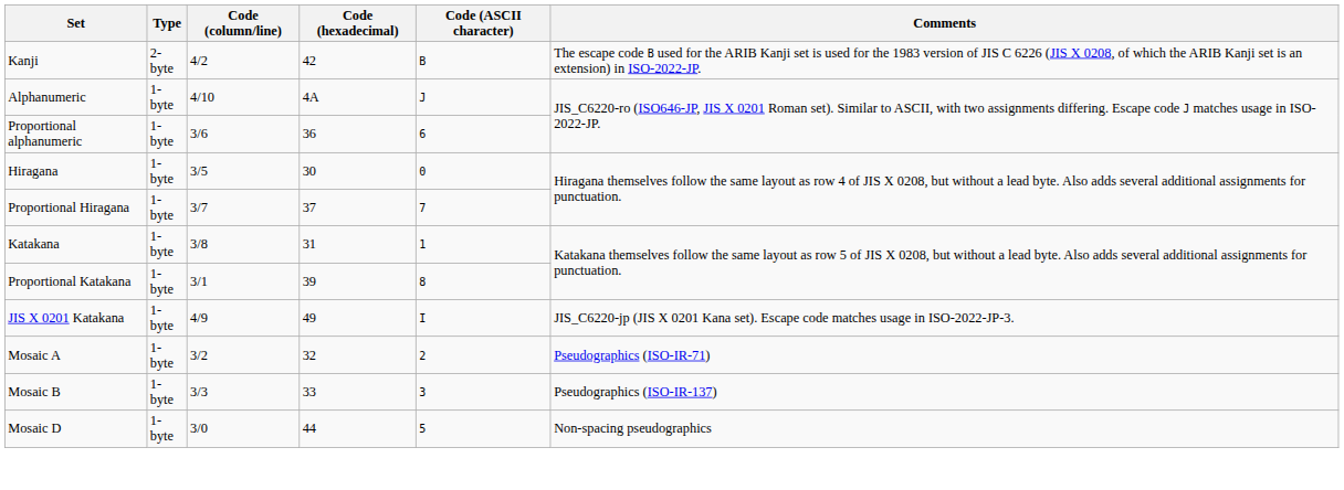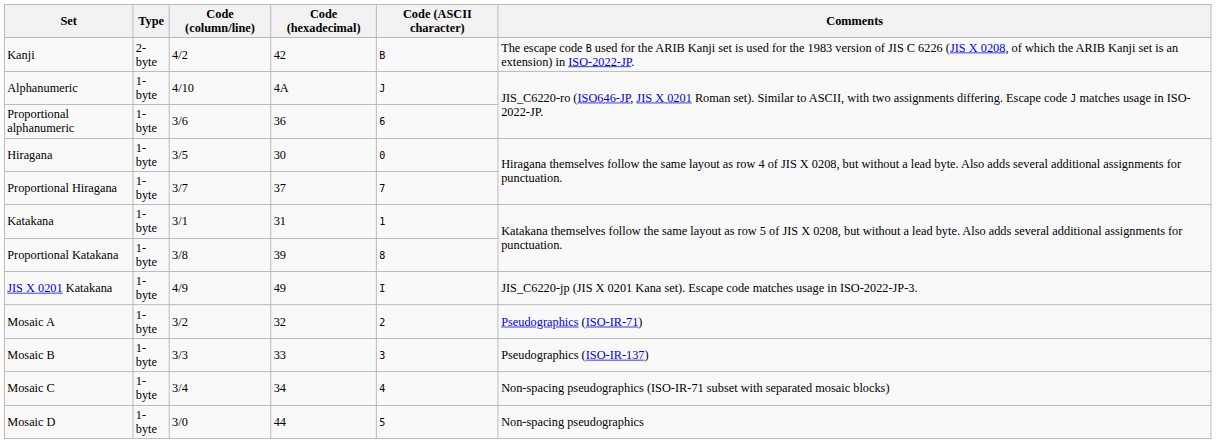Katakana | Code (column/line): 3/8 -> 3/1
Proportional Katakana | Code (column/line): 3/1 -> 3/8
+ row: Mosaic C | 1-byte | 3/4 | 34 | 4 | Non-spacing pseudographics (ISO-IR-71 subset with separated mosaic blocks)
